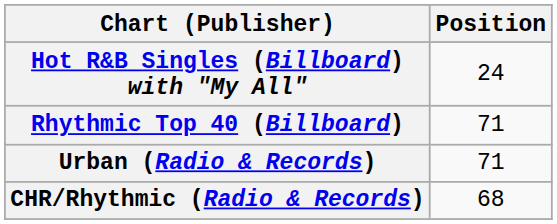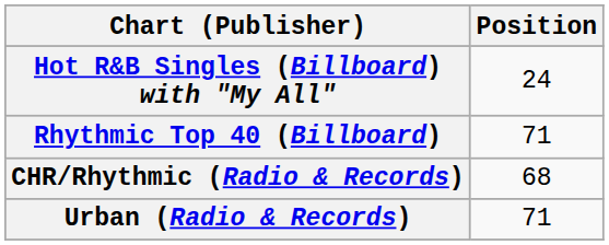rows swapped: CHR/Rhythmic (Radio & Records) <-> Urban (Radio & Records)
